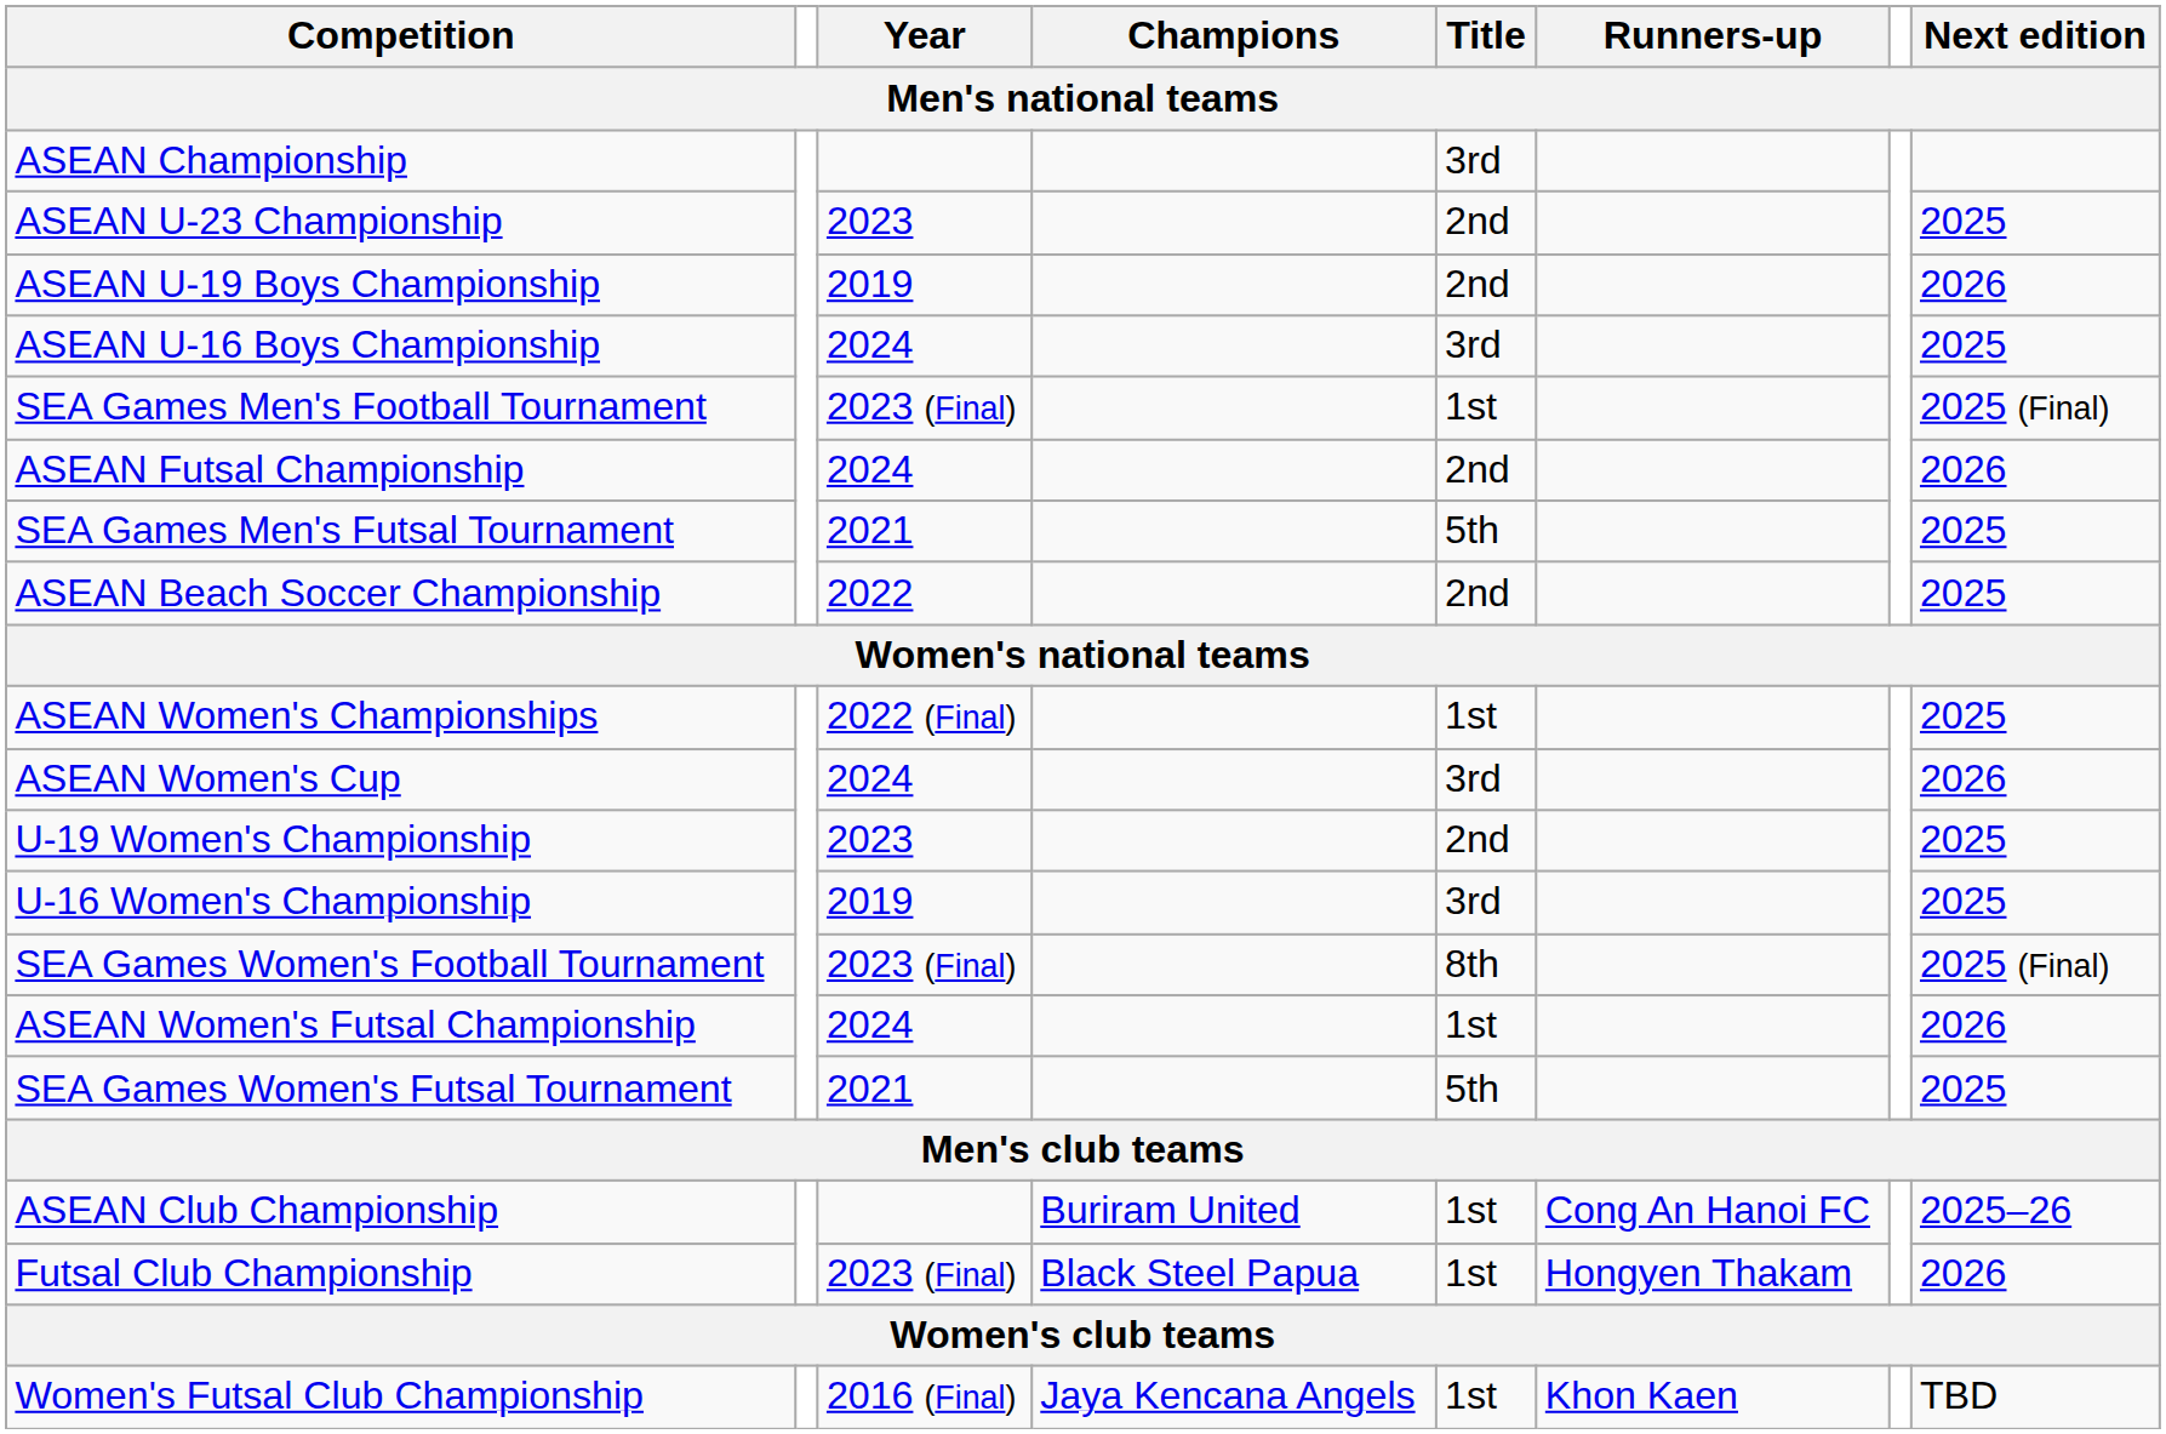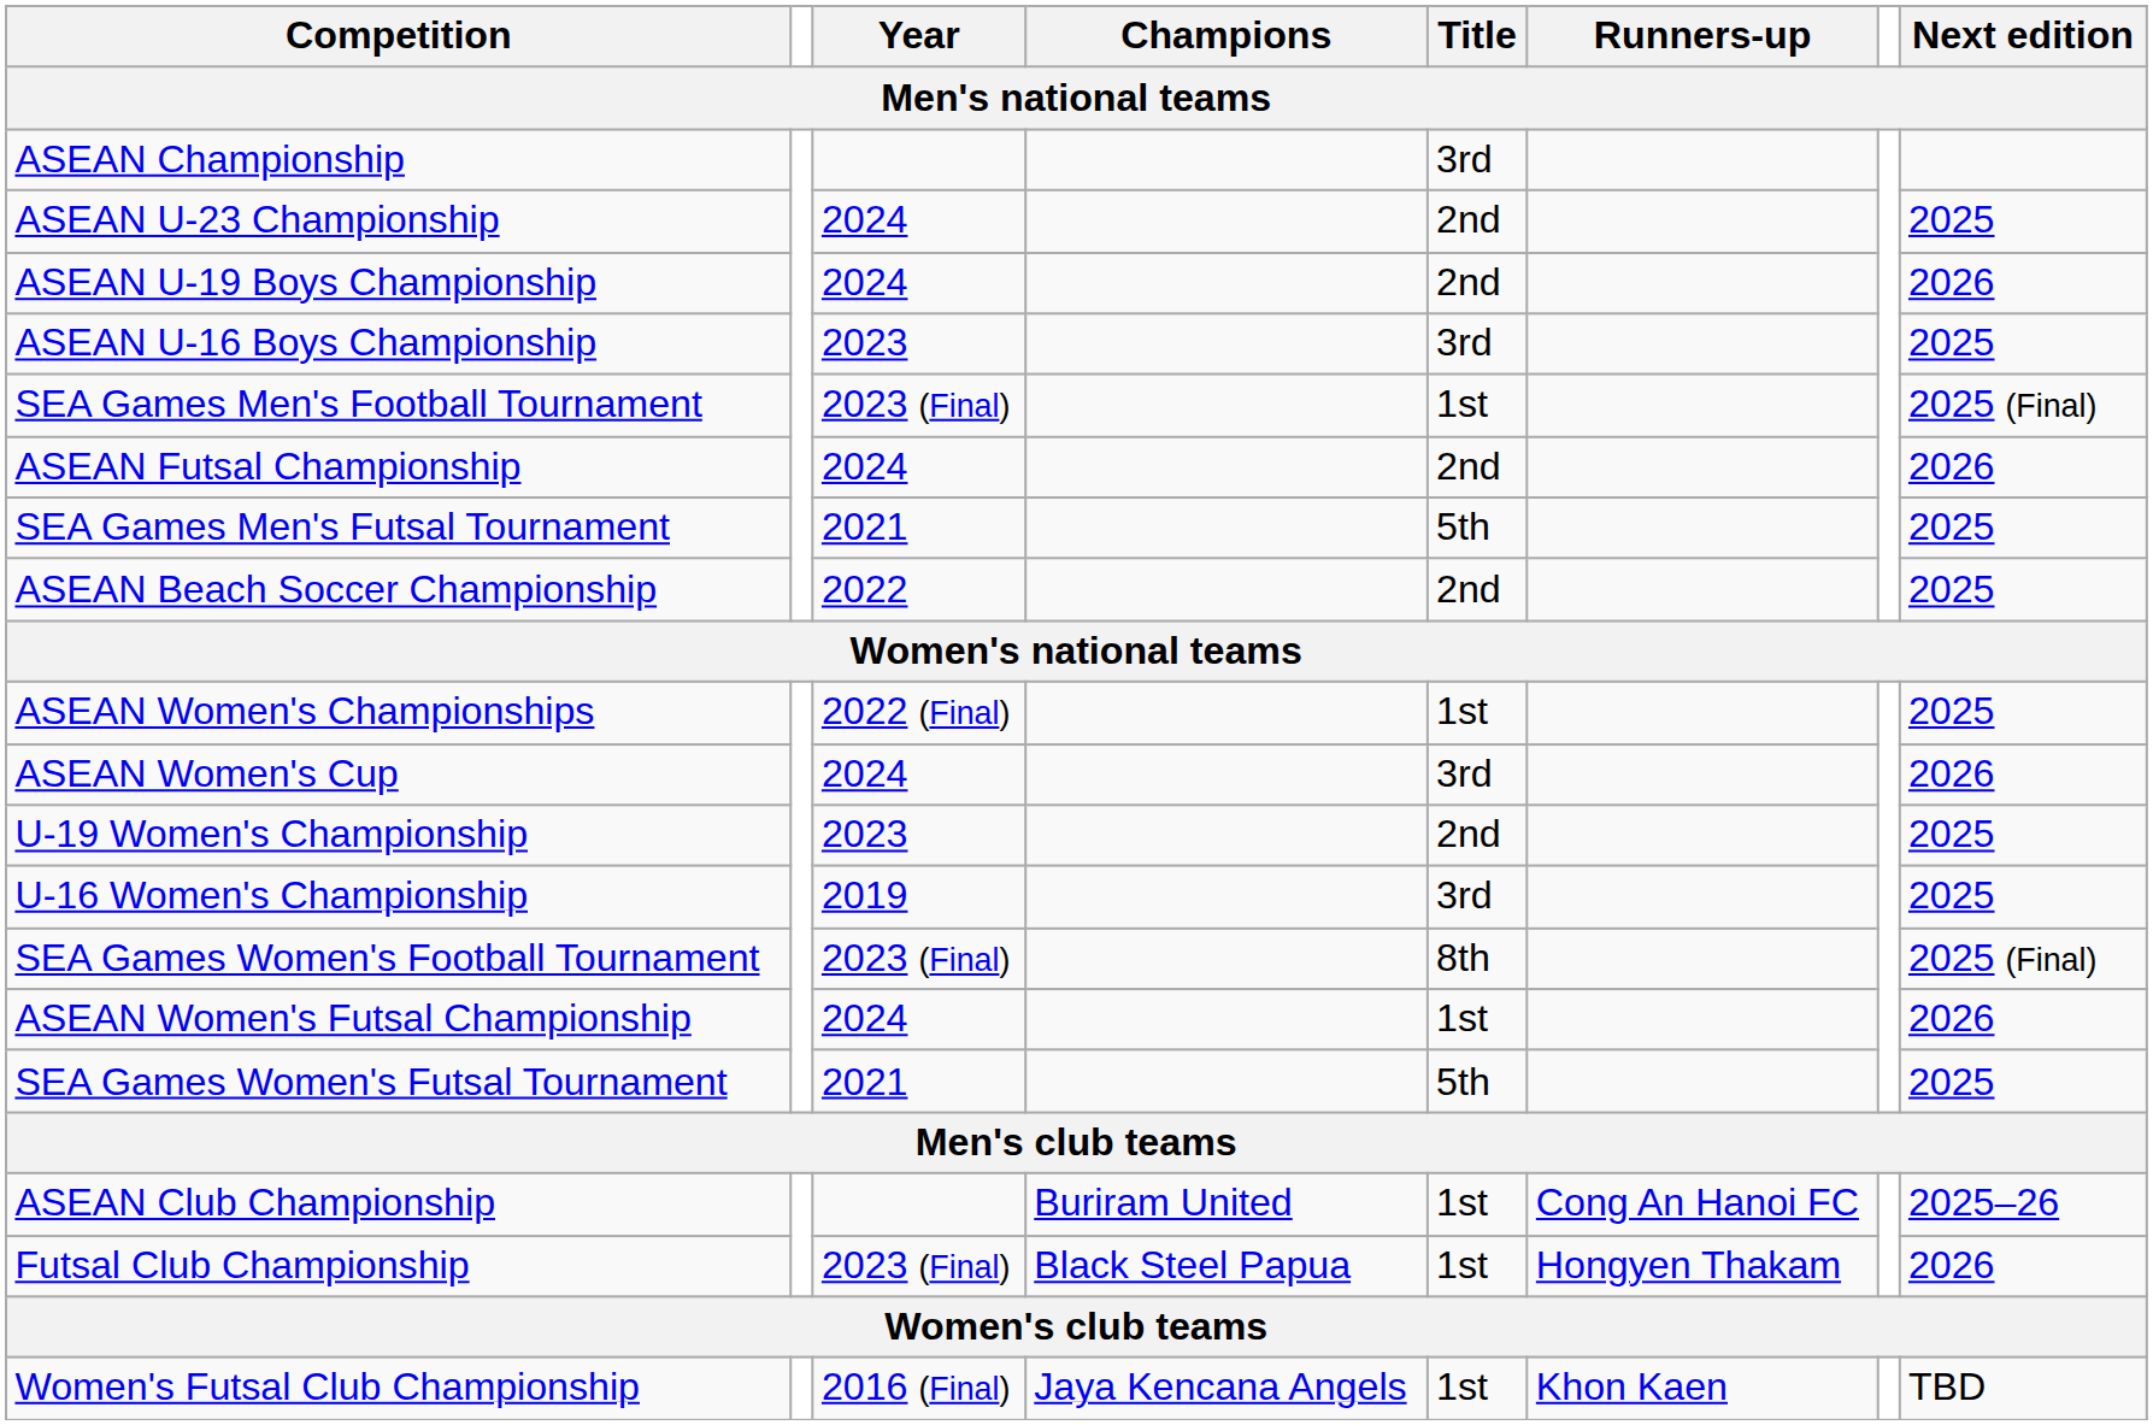ASEAN U-23 Championship | Year: 2023 -> 2024
ASEAN U-19 Boys Championship | Year: 2019 -> 2024
ASEAN U-16 Boys Championship | Year: 2024 -> 2023
